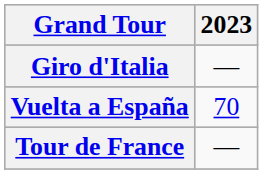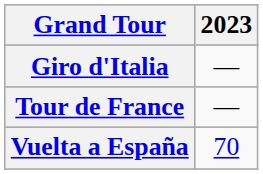rows swapped: Tour de France <-> Vuelta a España
